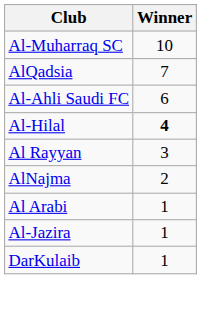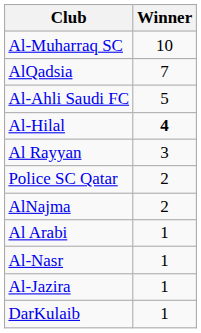Al-Ahli Saudi FC | Winner: 6 -> 5
+ row: Police SC Qatar | 2
+ row: Al-Nasr | 1
